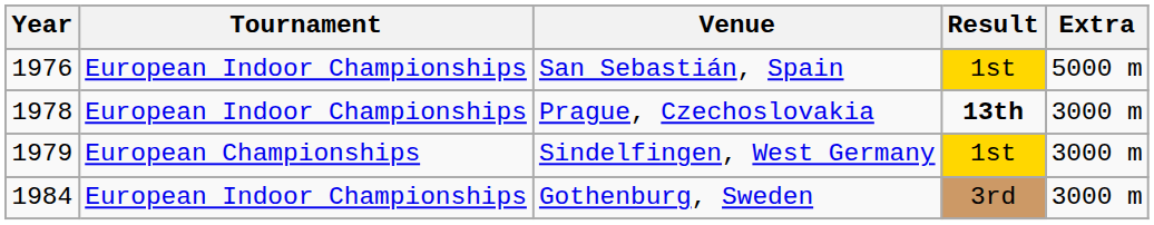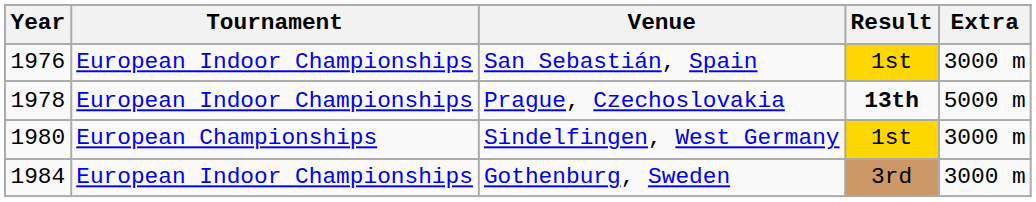San Sebastián, Spain | Extra: 5000 m -> 3000 m
Prague, Czechoslovakia | Extra: 3000 m -> 5000 m
Sindelfingen, West Germany | Year: 1979 -> 1980
